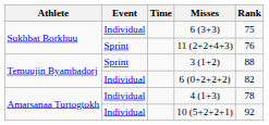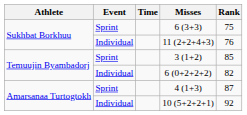6 (3+3) | Event: Individual -> Sprint
11 (2+2+4+3) | Event: Sprint -> Individual
3 (1+2) | Rank: 88 -> 85
4 (1+3) | Event: Individual -> Sprint
4 (1+3) | Rank: 78 -> 87
